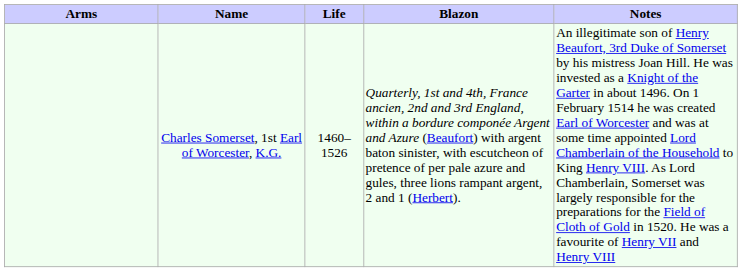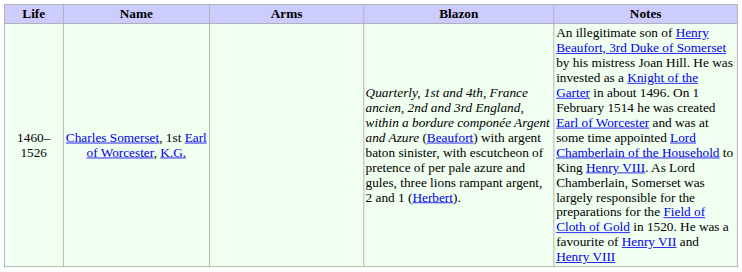columns swapped: Arms <-> Life
